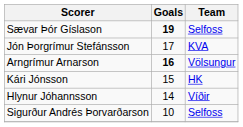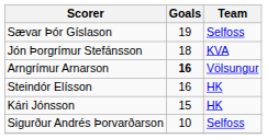Sævar Þór Gíslason | Goals: bold -> normal
Jón Þorgrímur Stefánsson | Goals: 17 -> 18
+ row: Steindór Elísson | 16 | HK
- row: Hlynur Jóhannsson | 14 | Víðir
